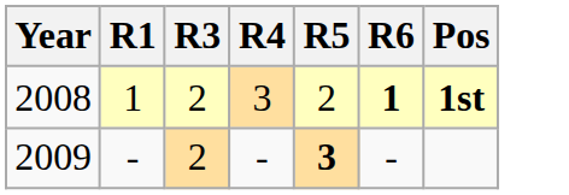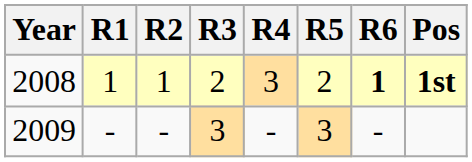+ column: R2 | 1 | -
2009 | R3: 2 -> 3
2009 | R5: bold -> normal
